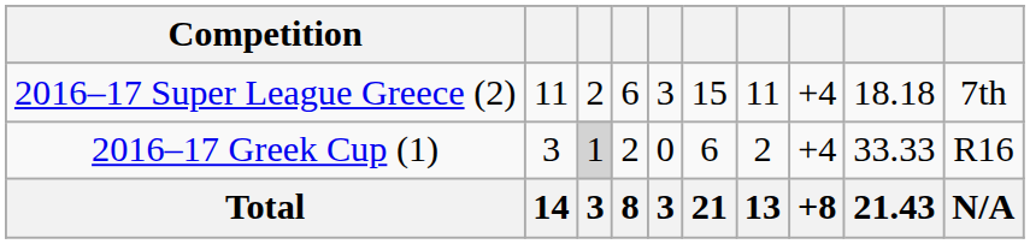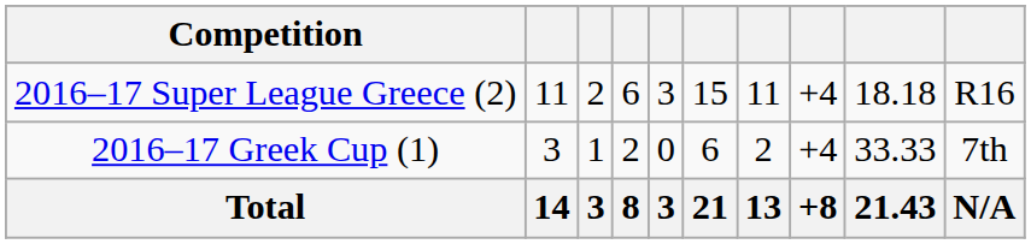2016–17 Super League Greece (2) | column 10: 7th -> R16
2016–17 Greek Cup (1) | column 3: lightgrey background -> no background
2016–17 Greek Cup (1) | column 10: R16 -> 7th
